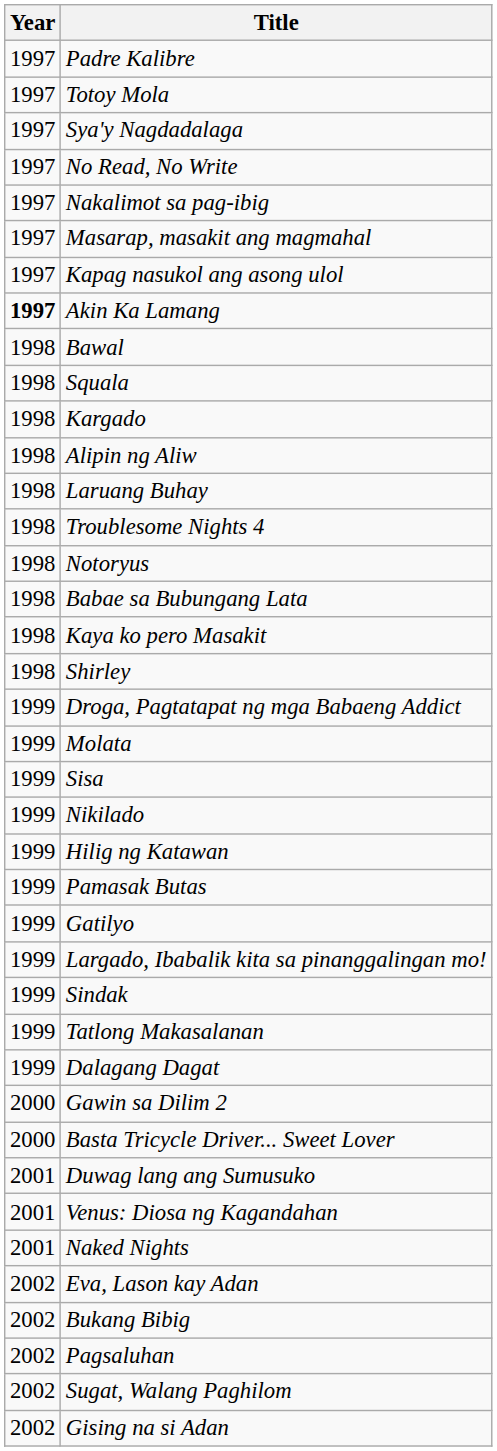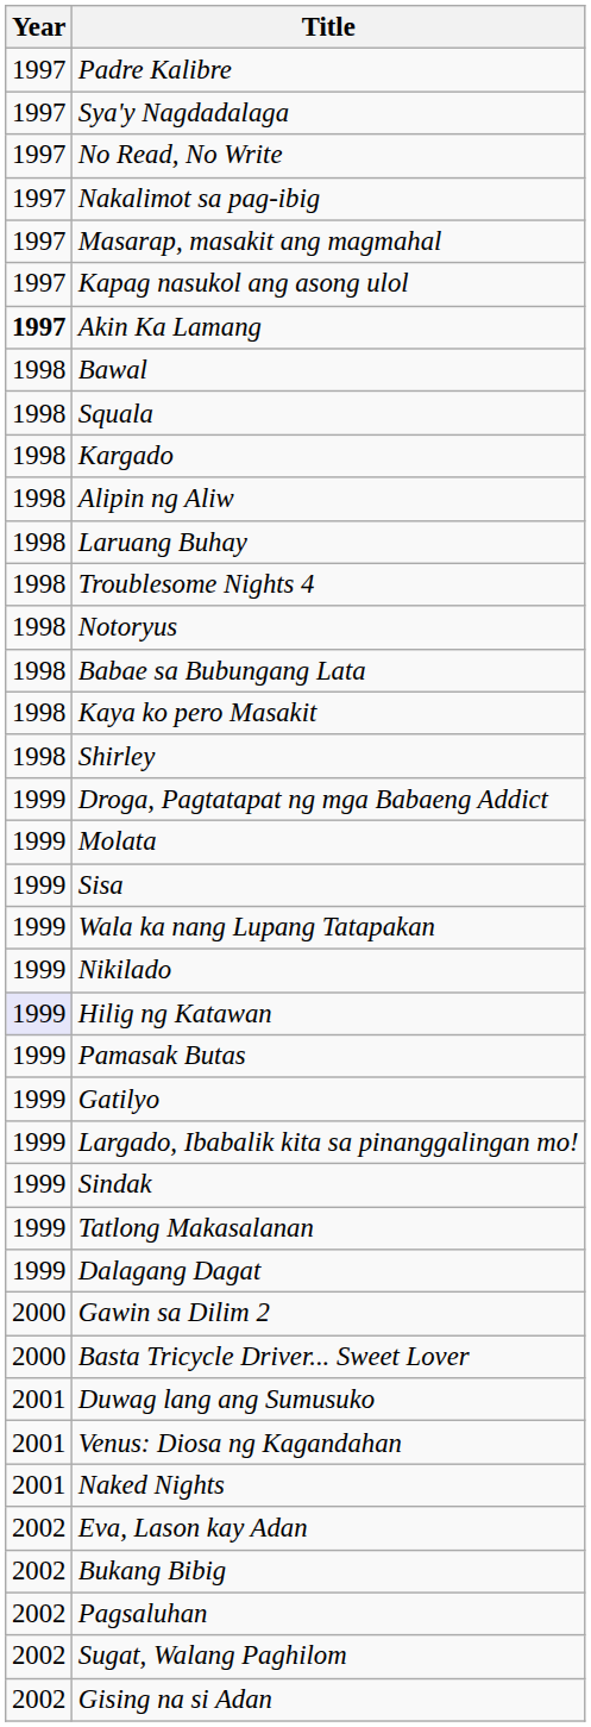- row: 1997 | Totoy Mola
+ row: 1999 | Wala ka nang Lupang Tatapakan
Hilig ng Katawan | Year: no background -> lavender background
